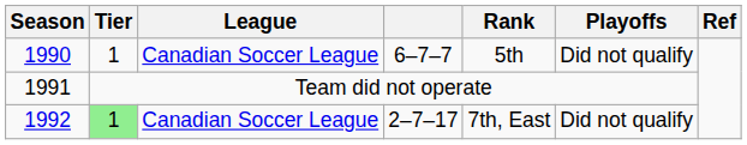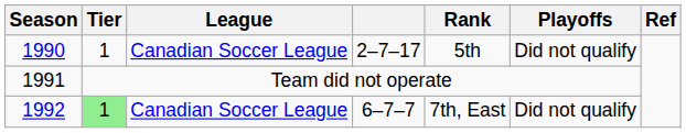1990 | column 4: 6–7–7 -> 2–7–17
1992 | column 4: 2–7–17 -> 6–7–7
